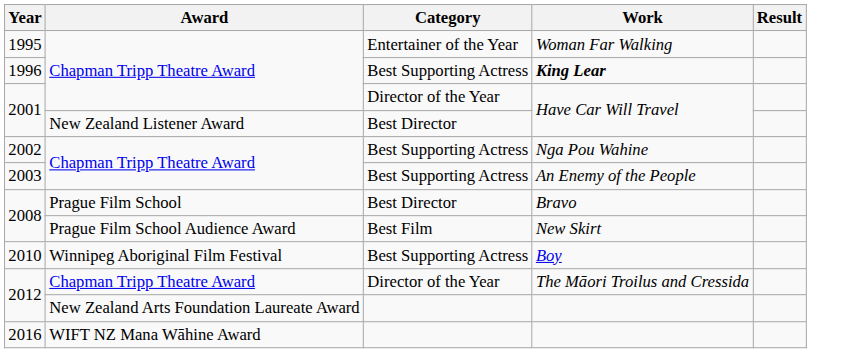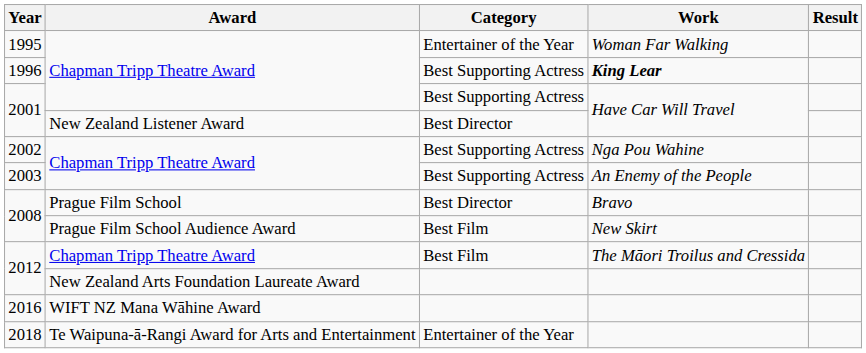2001 / Chapman Tripp Theatre Award | Category: Director of the Year -> Best Supporting Actress
- row: 2010 | Winnipeg Aboriginal Film Festival | Best Supporting Actress | Boy
2012 / Chapman Tripp Theatre Award | Category: Director of the Year -> Best Film
+ row: 2018 | Te Waipuna-ā-Rangi Award for Arts and Entertainment | Entertainer of the Year
